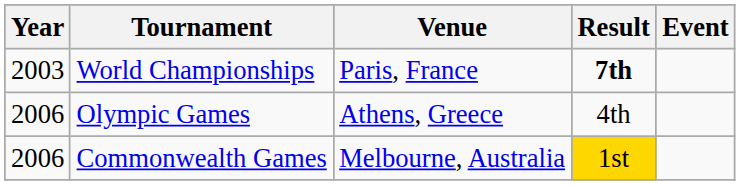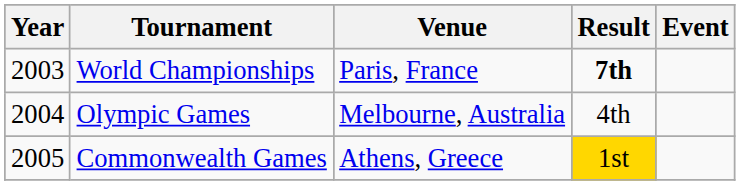Olympic Games | Year: 2006 -> 2004
Olympic Games | Venue: Athens, Greece -> Melbourne, Australia
Commonwealth Games | Year: 2006 -> 2005
Commonwealth Games | Venue: Melbourne, Australia -> Athens, Greece
